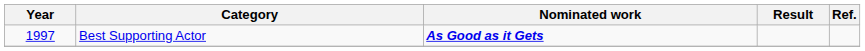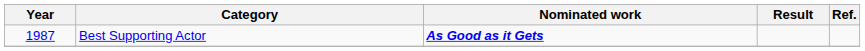Best Supporting Actor | Year: 1997 -> 1987
